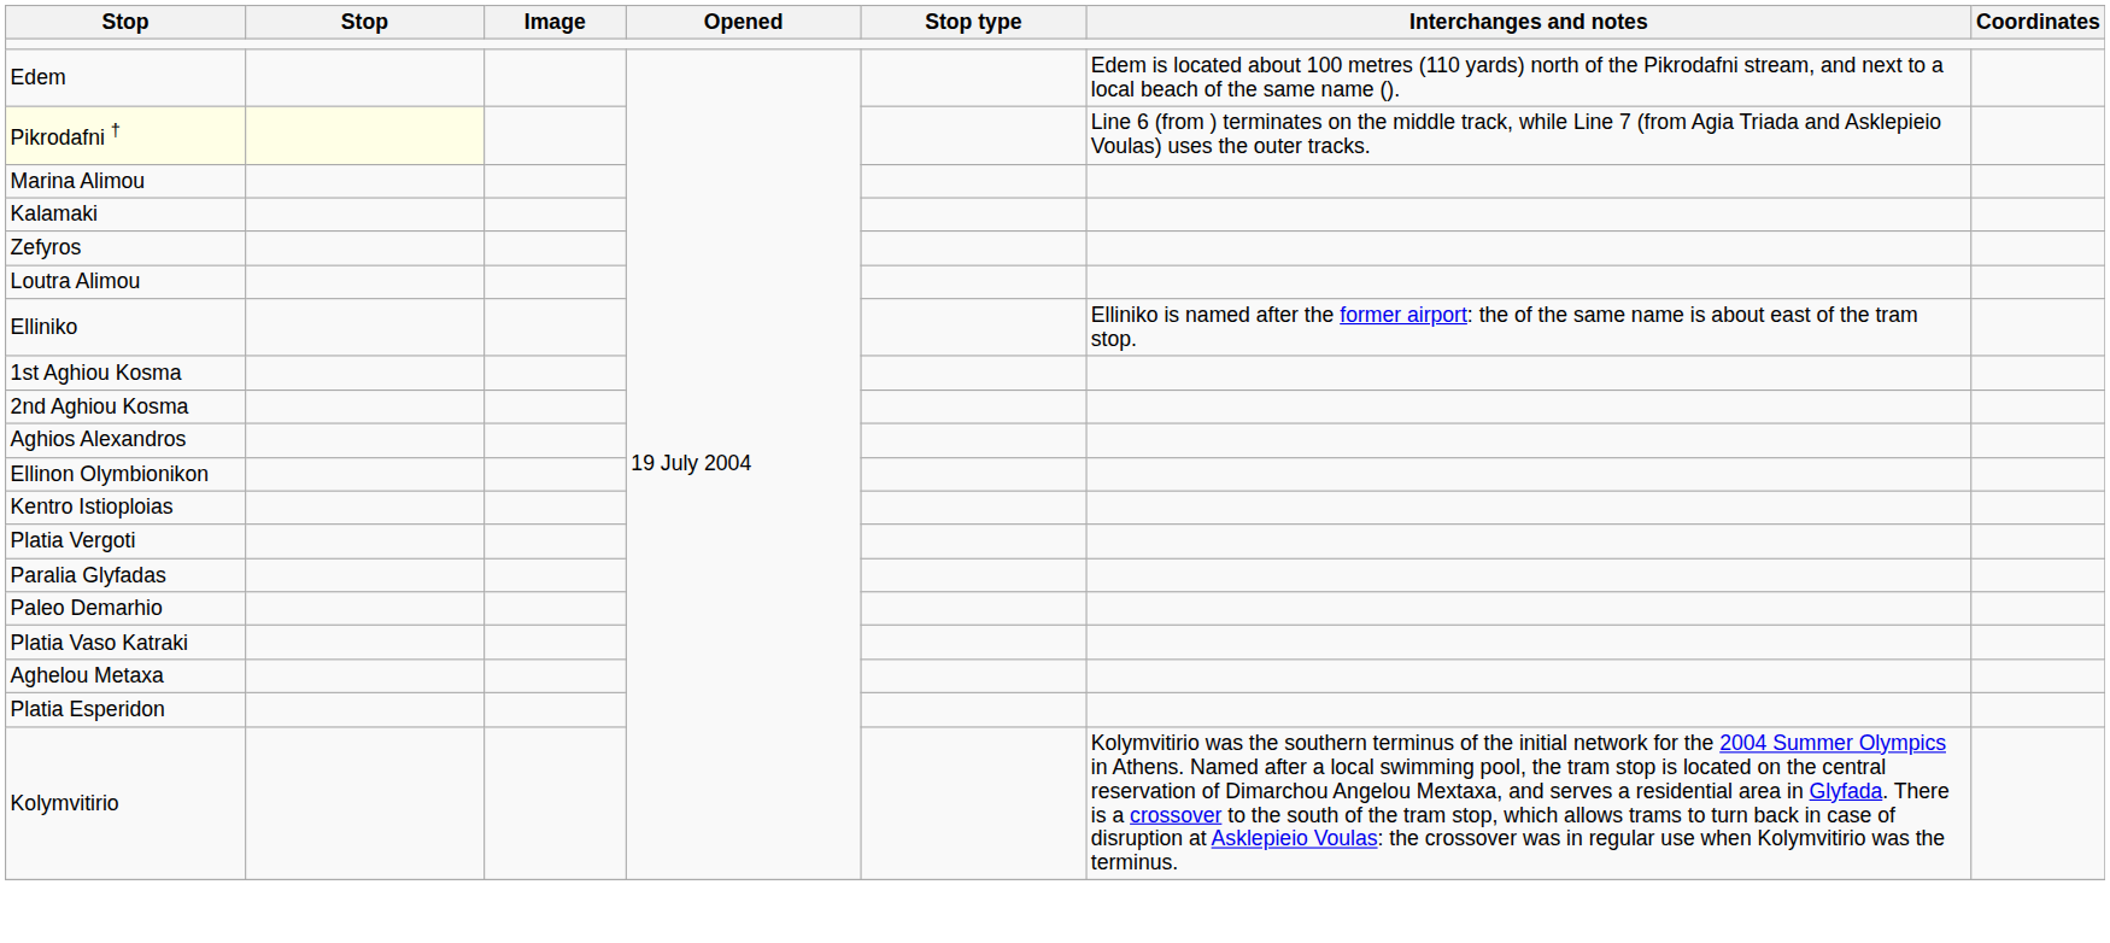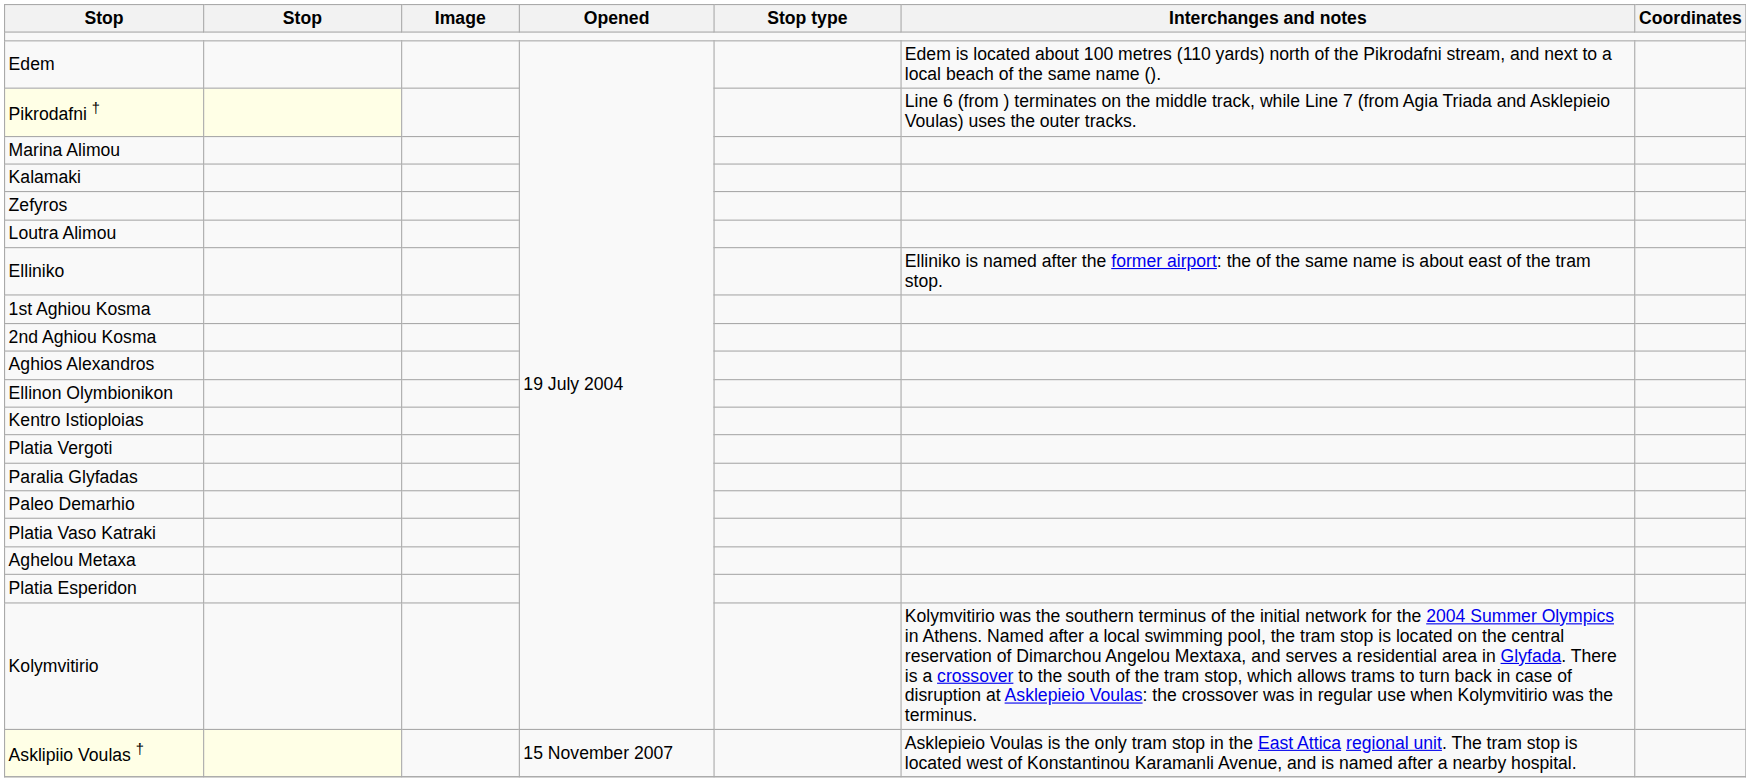+ row: Asklipiio Voulas † | 15 November 2007 | Asklepieio Voulas is the only tram stop in the East Attica regional unit. The tram stop is located west of Konstantinou Karamanli Avenue, and is named after a nearby hospital.
